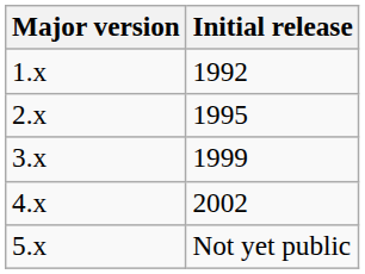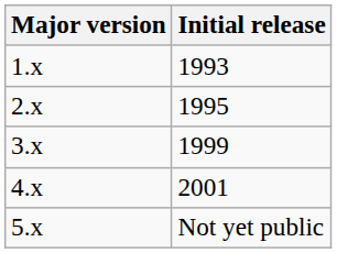1.x | Initial release: 1992 -> 1993
4.x | Initial release: 2002 -> 2001
